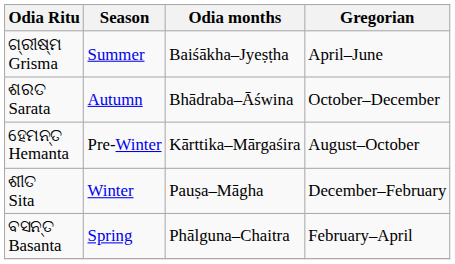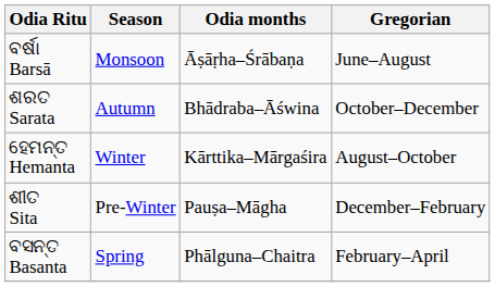- row: ଗ୍ରୀଷ୍ମ Grisma | Summer | Baiśākha–Jyeṣṭha | April–June
+ row: ବର୍ଷା Barsā | Monsoon | Āṣāṛha–Śrābaṇa | June–August
ହେମନ୍ତ Hemanta | Season: Pre-Winter -> Winter
ଶୀତ Sita | Season: Winter -> Pre-Winter
